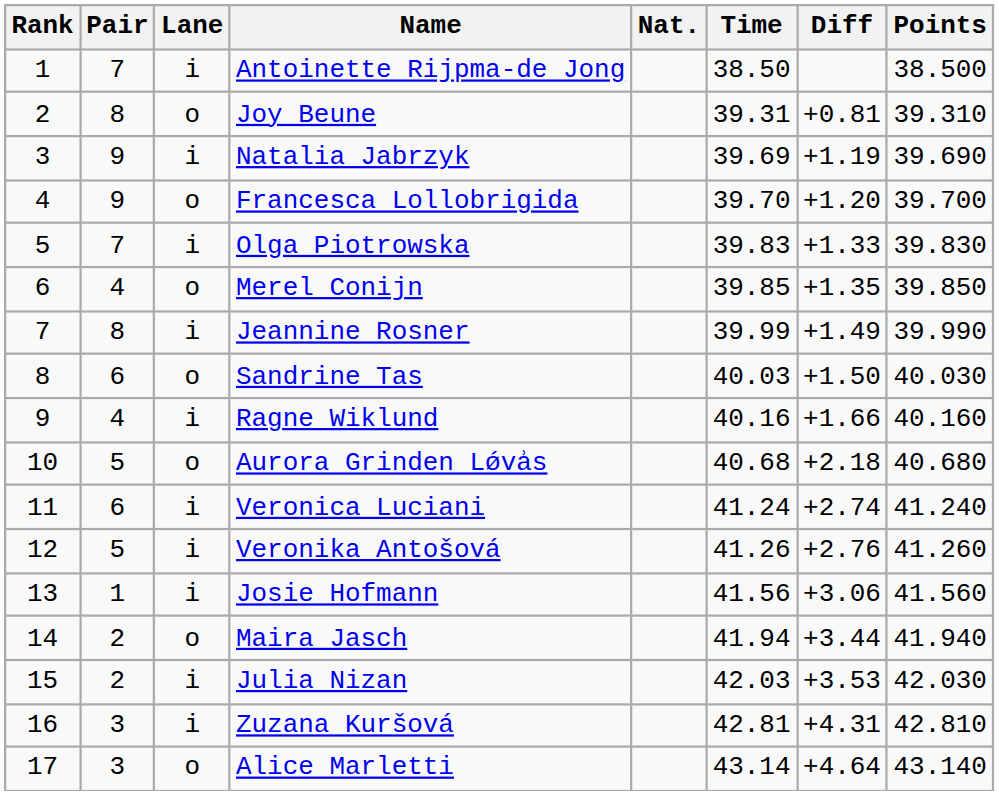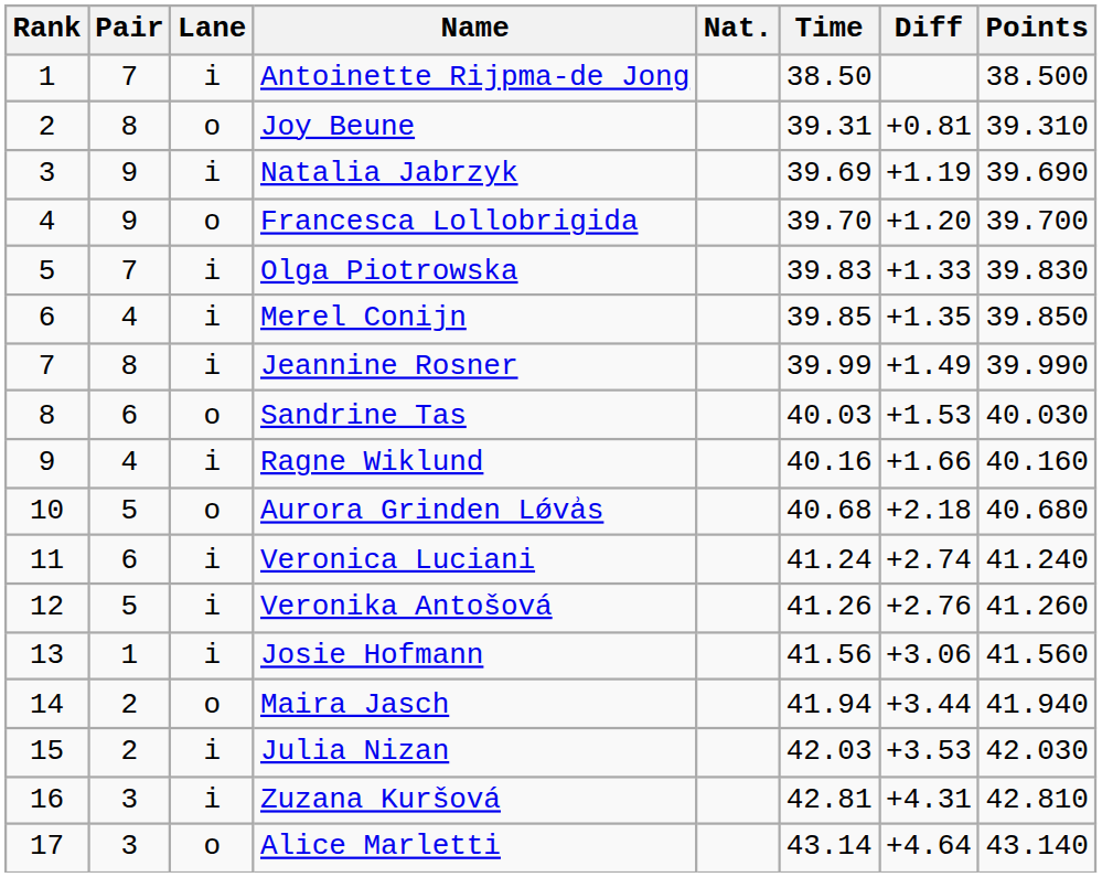Merel Conijn | Lane: o -> i
Sandrine Tas | Diff: +1.50 -> +1.53
